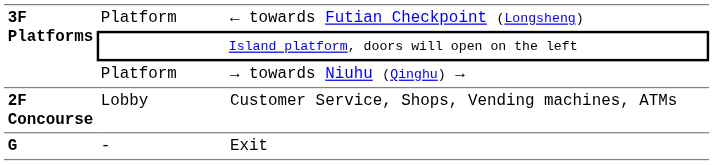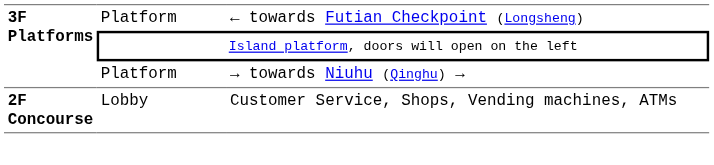- row: G | - | Exit
